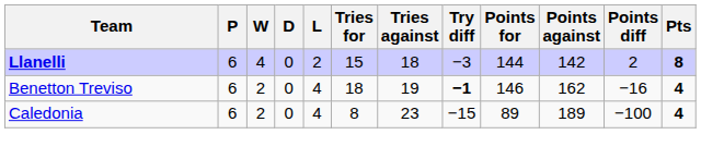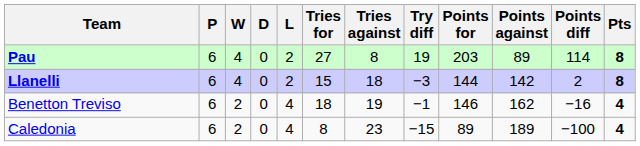+ row: Pau | 6 | 4 | 0 | 2 | 27 | 8 | 19 | 203 | 89 | 114 | 8
Benetton Treviso | Try diff: bold -> normal
